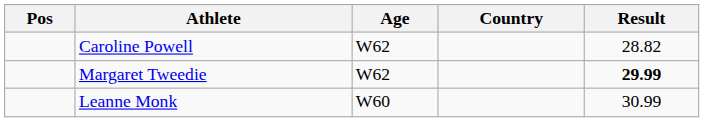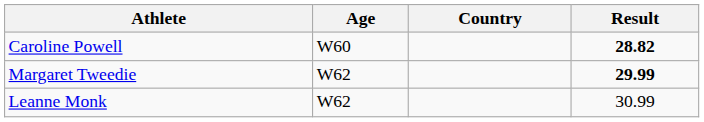- column: Pos
Caroline Powell | Age: W62 -> W60
Caroline Powell | Result: normal -> bold
Leanne Monk | Age: W60 -> W62
